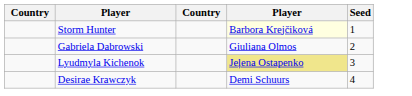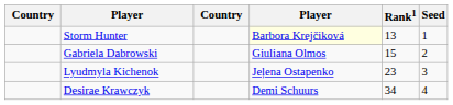+ column: Rank1 | 13 | 15 | 23 | 34
Lyudmyla Kichenok | column 4: khaki background -> no background
